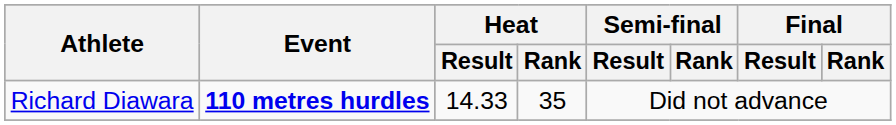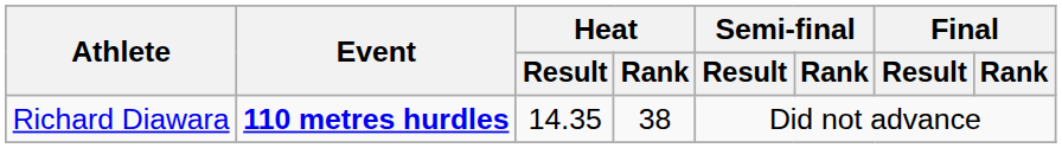Richard Diawara | Heat / Result: 14.33 -> 14.35
Richard Diawara | Heat / Rank: 35 -> 38
